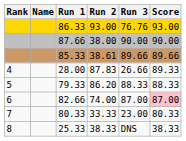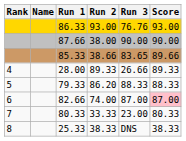85.33 | Run 2: 38.61 -> 38.66
85.33 | Run 3: 89.66 -> 83.65
28.00 | Run 2: 87.83 -> 89.33
